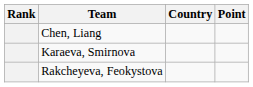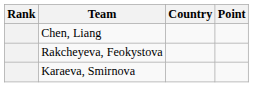rows swapped: Karaeva, Smirnova <-> Rakcheyeva, Feokystova
